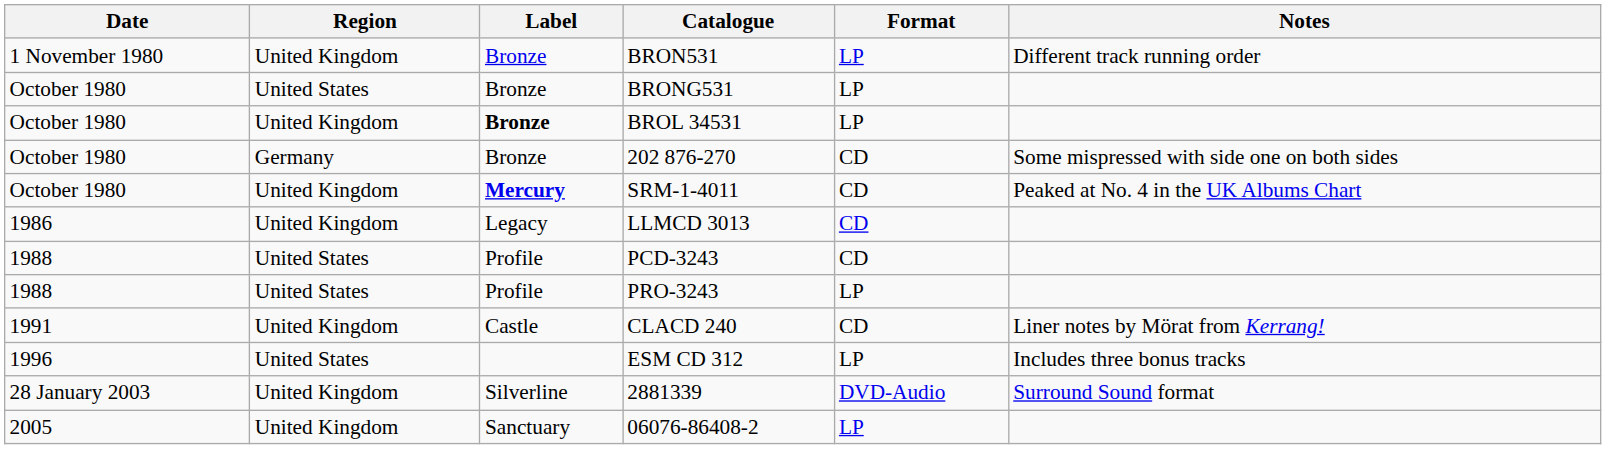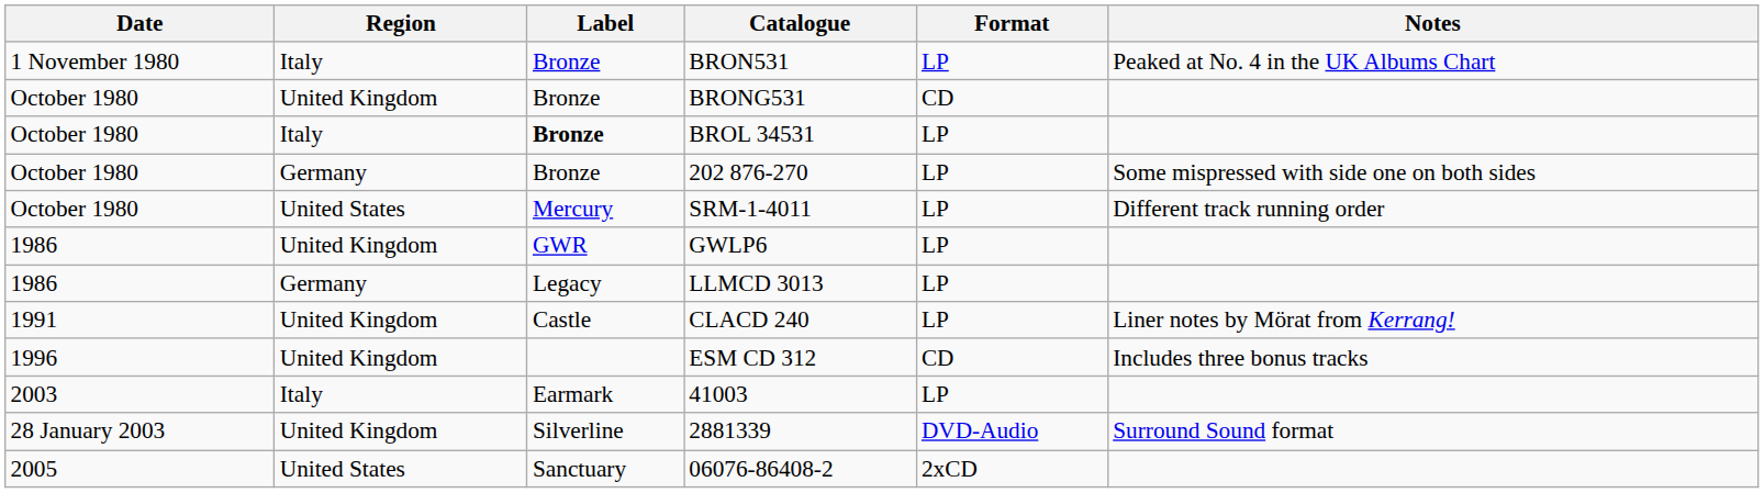BRON531 | Region: United Kingdom -> Italy
BRON531 | Notes: Different track running order -> Peaked at No. 4 in the UK Albums Chart
BRONG531 | Region: United States -> United Kingdom
BRONG531 | Format: LP -> CD
BROL 34531 | Region: United Kingdom -> Italy
202 876-270 | Format: CD -> LP
SRM-1-4011 | Region: United Kingdom -> United States
SRM-1-4011 | Label: bold -> normal
SRM-1-4011 | Format: CD -> LP
SRM-1-4011 | Notes: Peaked at No. 4 in the UK Albums Chart -> Different track running order
+ row: 1986 | United Kingdom | GWR | GWLP6 | LP
LLMCD 3013 | Region: United Kingdom -> Germany
LLMCD 3013 | Format: CD -> LP
- row: 1988 | United States | Profile | PCD-3243 | CD
- row: 1988 | United States | Profile | PRO-3243 | LP
CLACD 240 | Format: CD -> LP
ESM CD 312 | Region: United States -> United Kingdom
ESM CD 312 | Format: LP -> CD
+ row: 2003 | Italy | Earmark | 41003 | LP
06076-86408-2 | Region: United Kingdom -> United States
06076-86408-2 | Format: LP -> 2xCD
